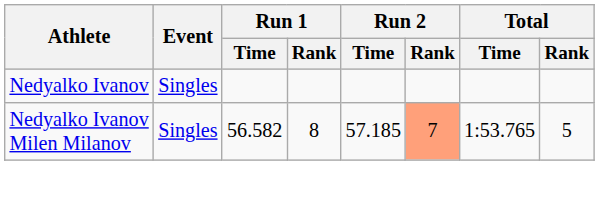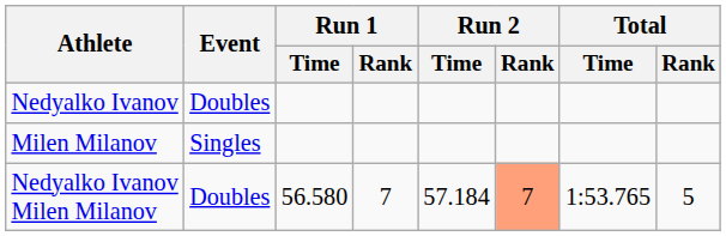Nedyalko Ivanov | Event: Singles -> Doubles
+ row: Milen Milanov | Singles
Nedyalko Ivanov Milen Milanov | Event: Singles -> Doubles
Nedyalko Ivanov Milen Milanov | Run 1 / Time: 56.582 -> 56.580
Nedyalko Ivanov Milen Milanov | Run 1 / Rank: 8 -> 7
Nedyalko Ivanov Milen Milanov | Run 2 / Time: 57.185 -> 57.184
